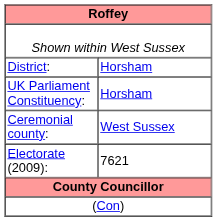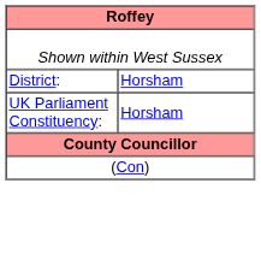- row: Ceremonial county: | West Sussex
- row: Electorate (2009): | 7621
